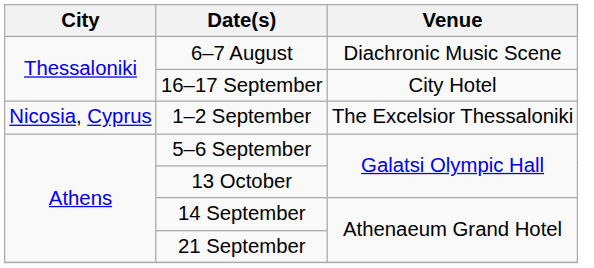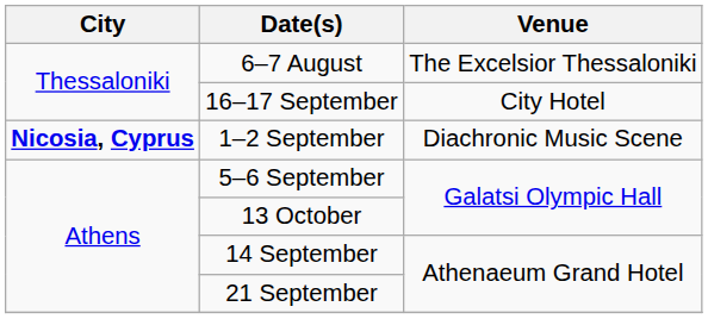6–7 August | Venue: Diachronic Music Scene -> The Excelsior Thessaloniki
1–2 September | City: normal -> bold
1–2 September | Venue: The Excelsior Thessaloniki -> Diachronic Music Scene
